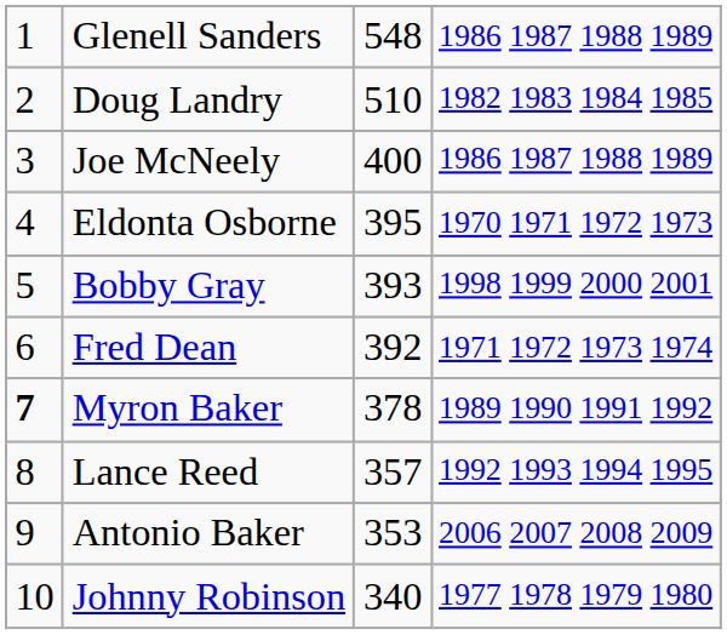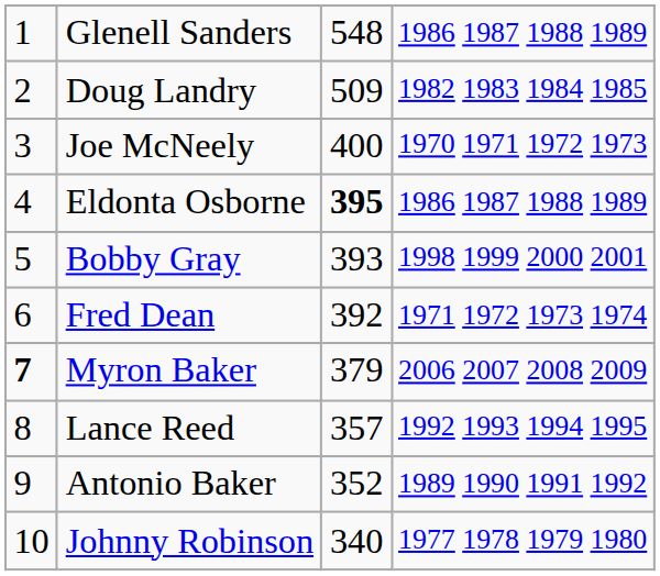Doug Landry | column 3: 510 -> 509
Joe McNeely | column 4: 1986 1987 1988 1989 -> 1970 1971 1972 1973
Eldonta Osborne | column 3: normal -> bold
Eldonta Osborne | column 4: 1970 1971 1972 1973 -> 1986 1987 1988 1989
Myron Baker | column 3: 378 -> 379
Myron Baker | column 4: 1989 1990 1991 1992 -> 2006 2007 2008 2009
Antonio Baker | column 3: 353 -> 352
Antonio Baker | column 4: 2006 2007 2008 2009 -> 1989 1990 1991 1992
